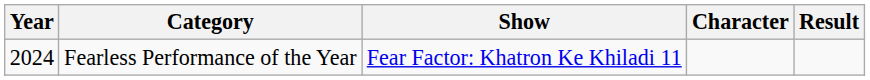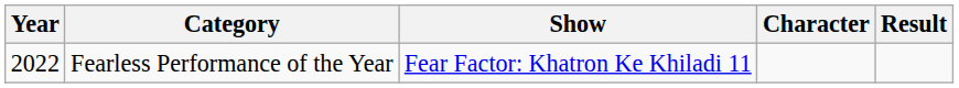Fearless Performance of the Year | Year: 2024 -> 2022
